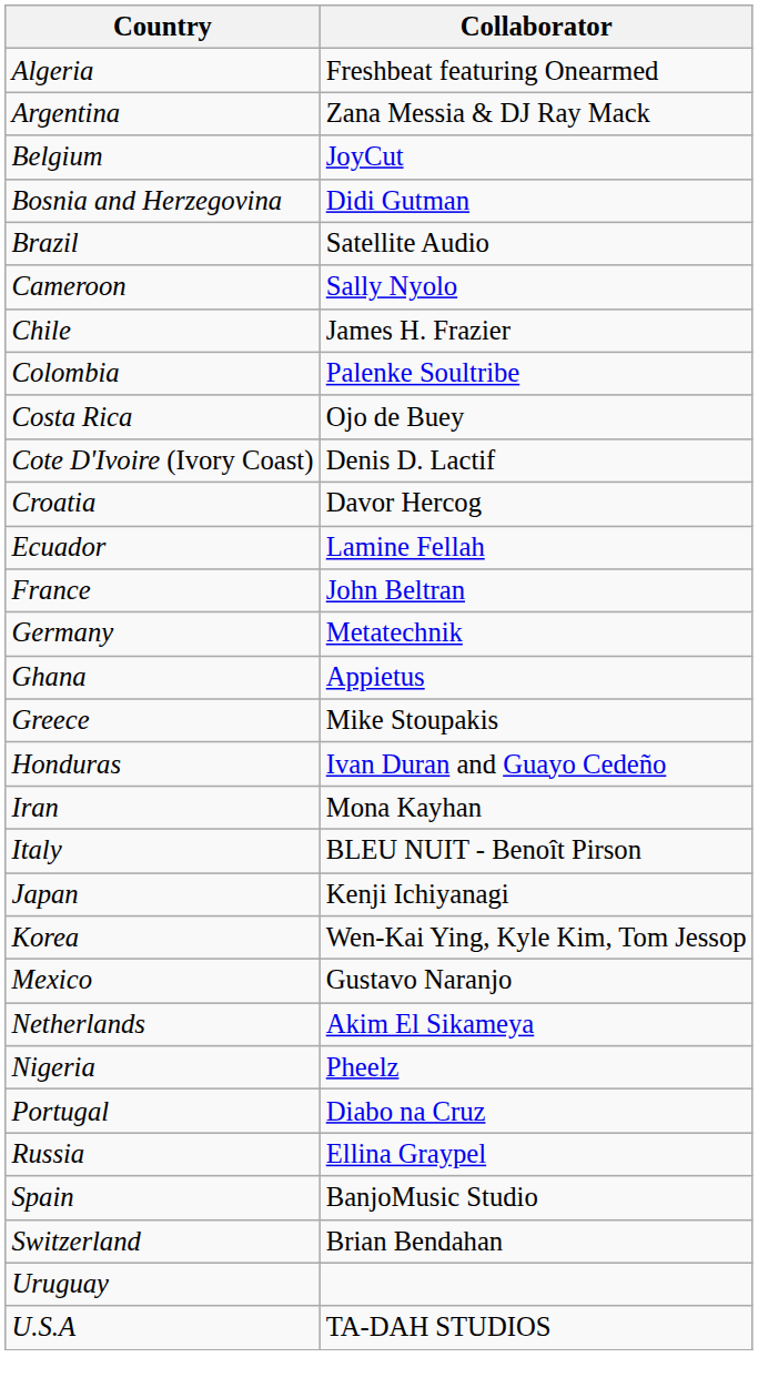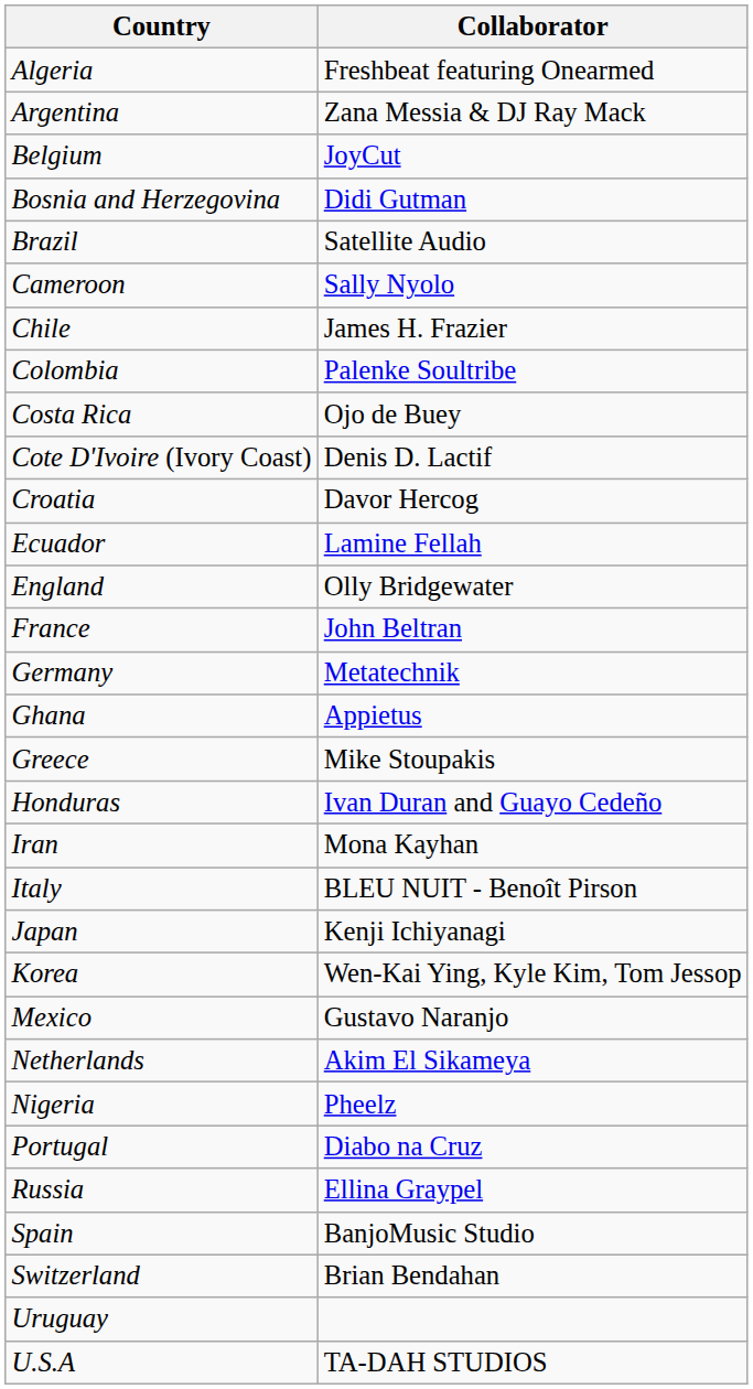+ row: England | Olly Bridgewater
